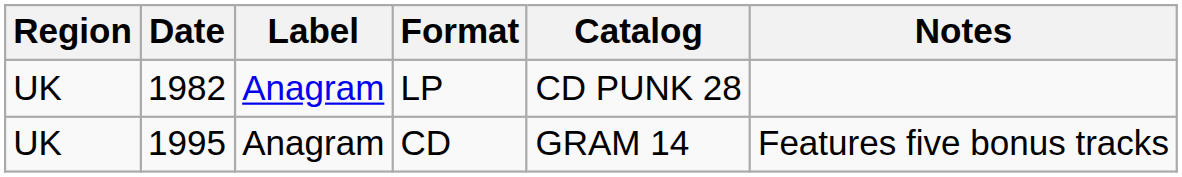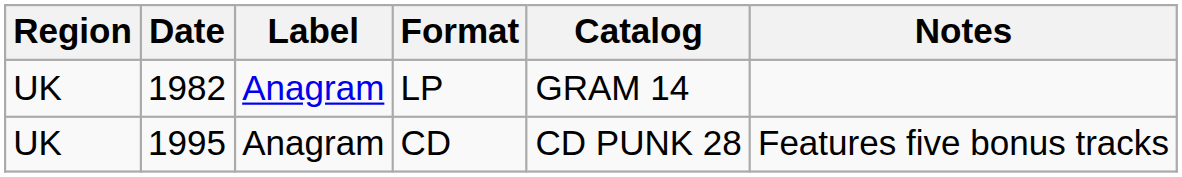LP | Catalog: CD PUNK 28 -> GRAM 14
CD | Catalog: GRAM 14 -> CD PUNK 28
